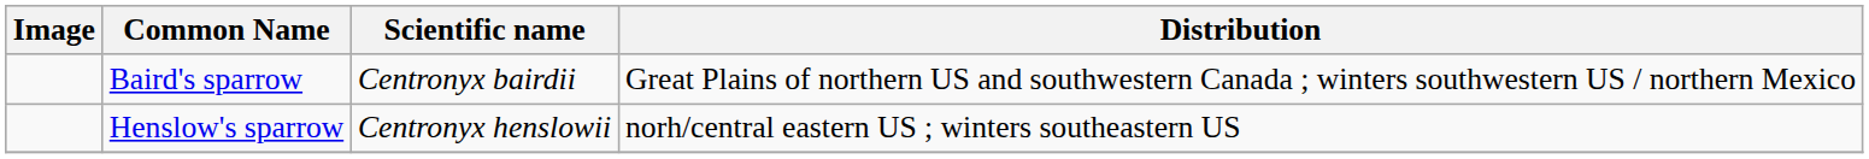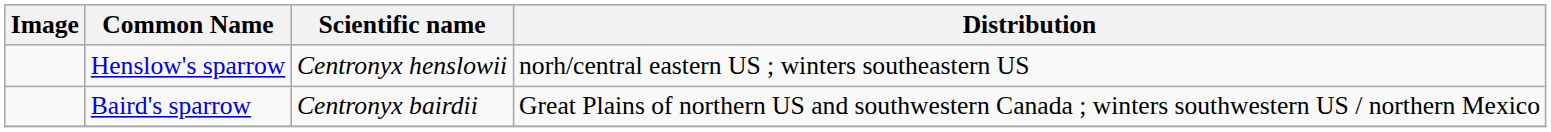rows swapped: Henslow's sparrow <-> Baird's sparrow
